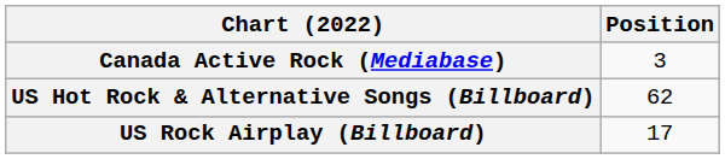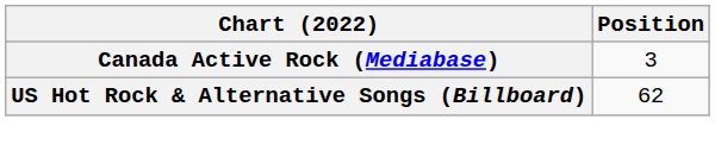- row: US Rock Airplay (Billboard) | 17
